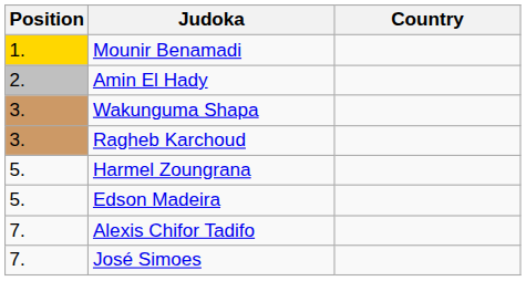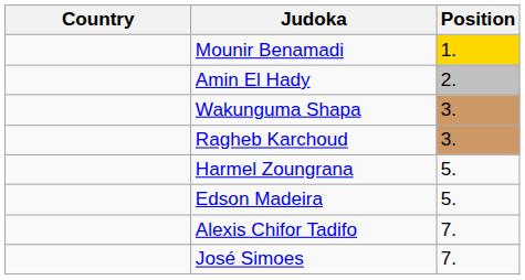columns swapped: Position <-> Country
